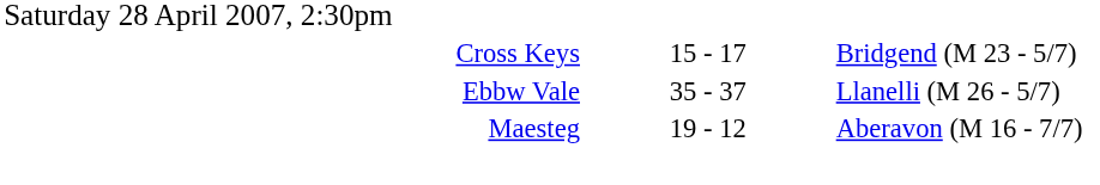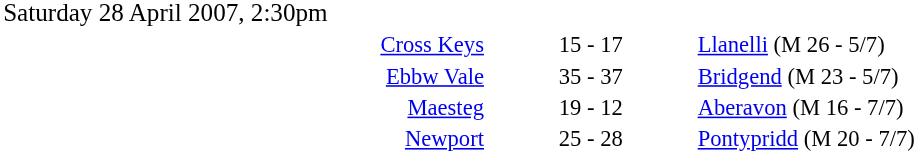Cross Keys | column 3: Bridgend (M 23 - 5/7) -> Llanelli (M 26 - 5/7)
Ebbw Vale | column 3: Llanelli (M 26 - 5/7) -> Bridgend (M 23 - 5/7)
+ row: Newport | 25 - 28 | Pontypridd (M 20 - 7/7)
